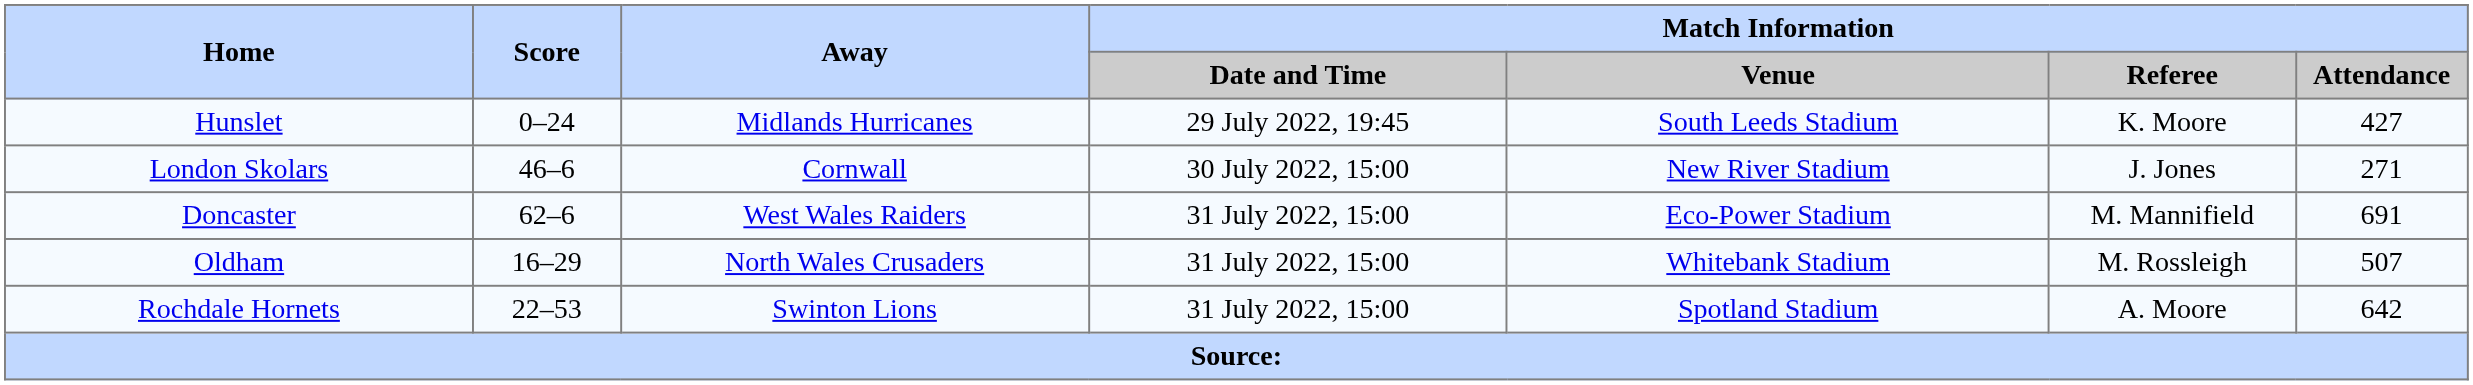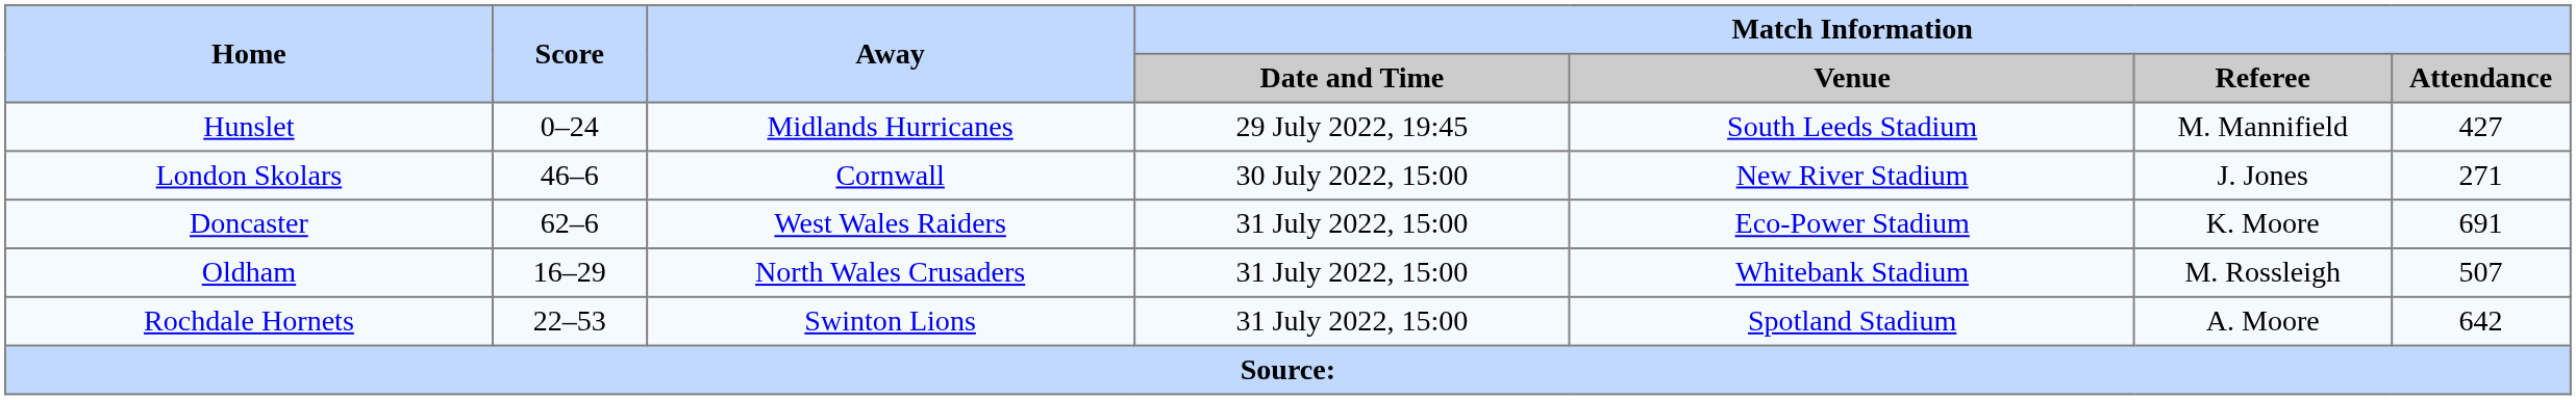Hunslet | Match Information / Referee: K. Moore -> M. Mannifield
Doncaster | Match Information / Referee: M. Mannifield -> K. Moore
